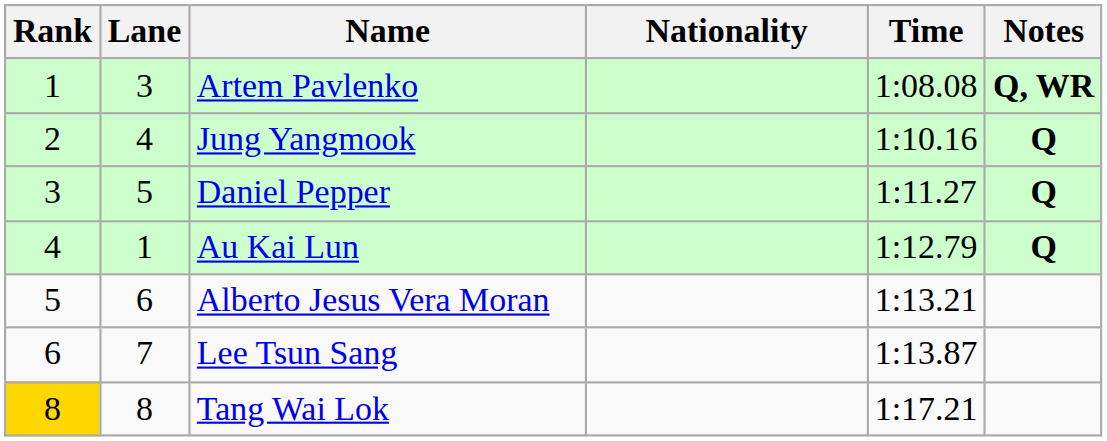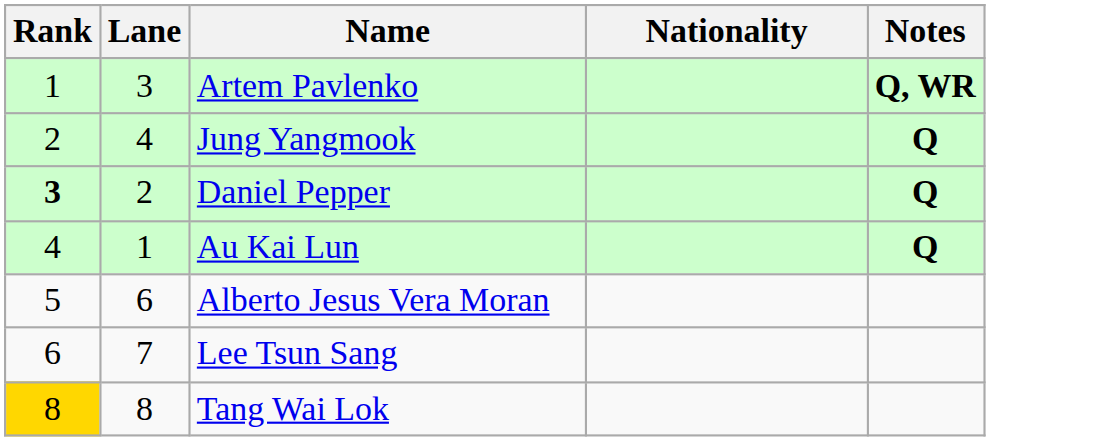- column: Time | 1:08.08 | 1:10.16 | 1:11.27 | 1:12.79 | 1:13.21 | 1:13.87 | 1:17.21
Daniel Pepper | Rank: normal -> bold
Daniel Pepper | Lane: 5 -> 2
